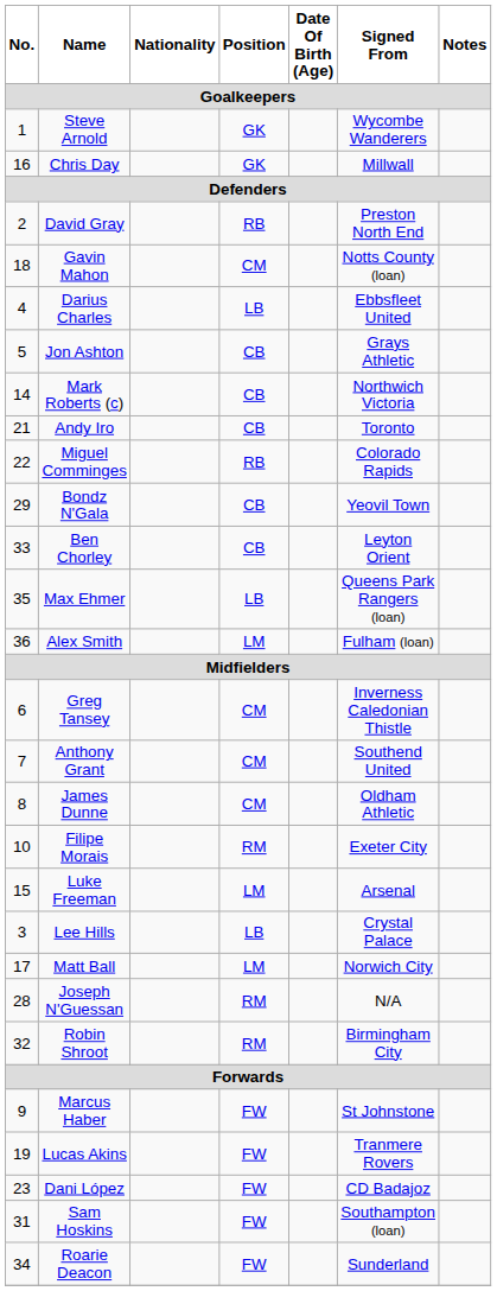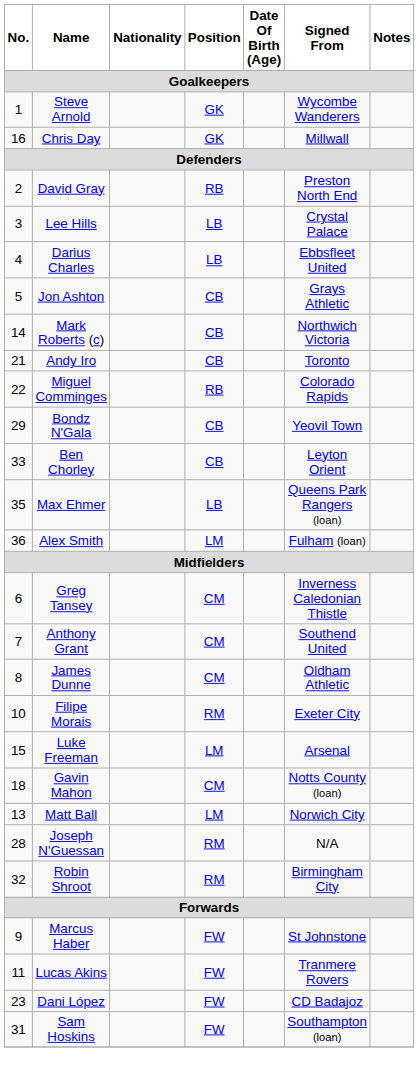rows swapped: Lee Hills <-> Gavin Mahon
Matt Ball | No.: 17 -> 13
Lucas Akins | No.: 19 -> 11
- row: 34 | Roarie Deacon | FW | Sunderland
